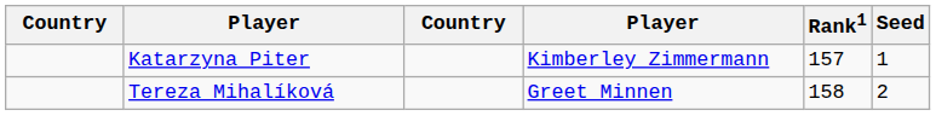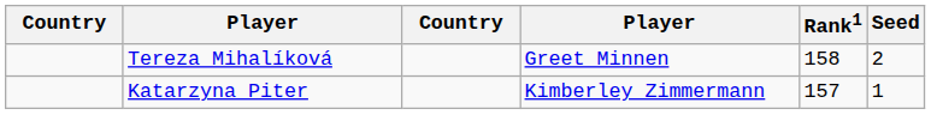rows swapped: Katarzyna Piter <-> Tereza Mihalíková
